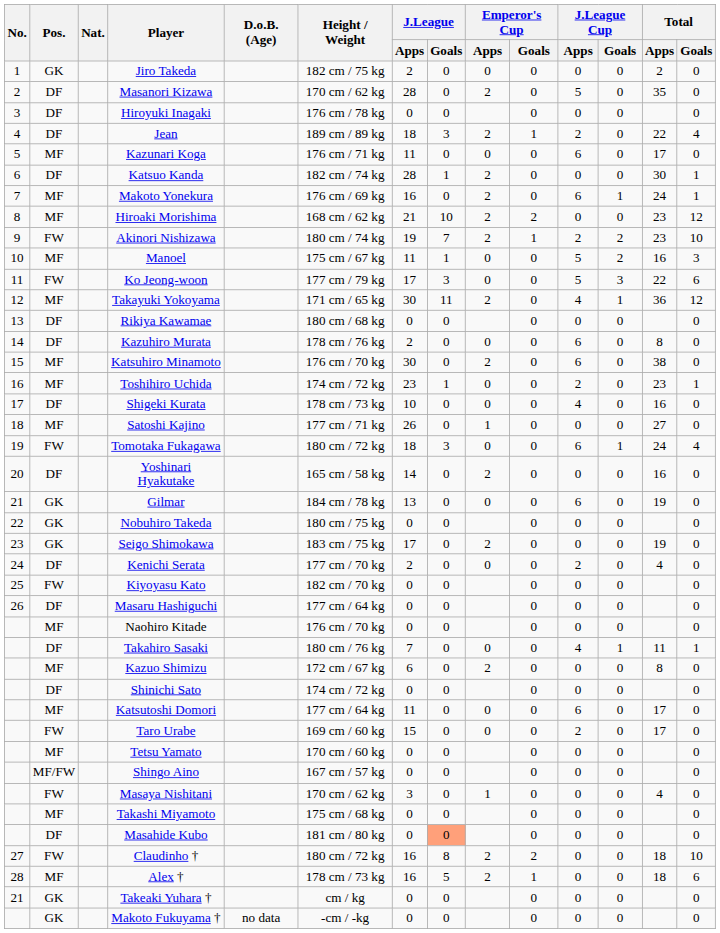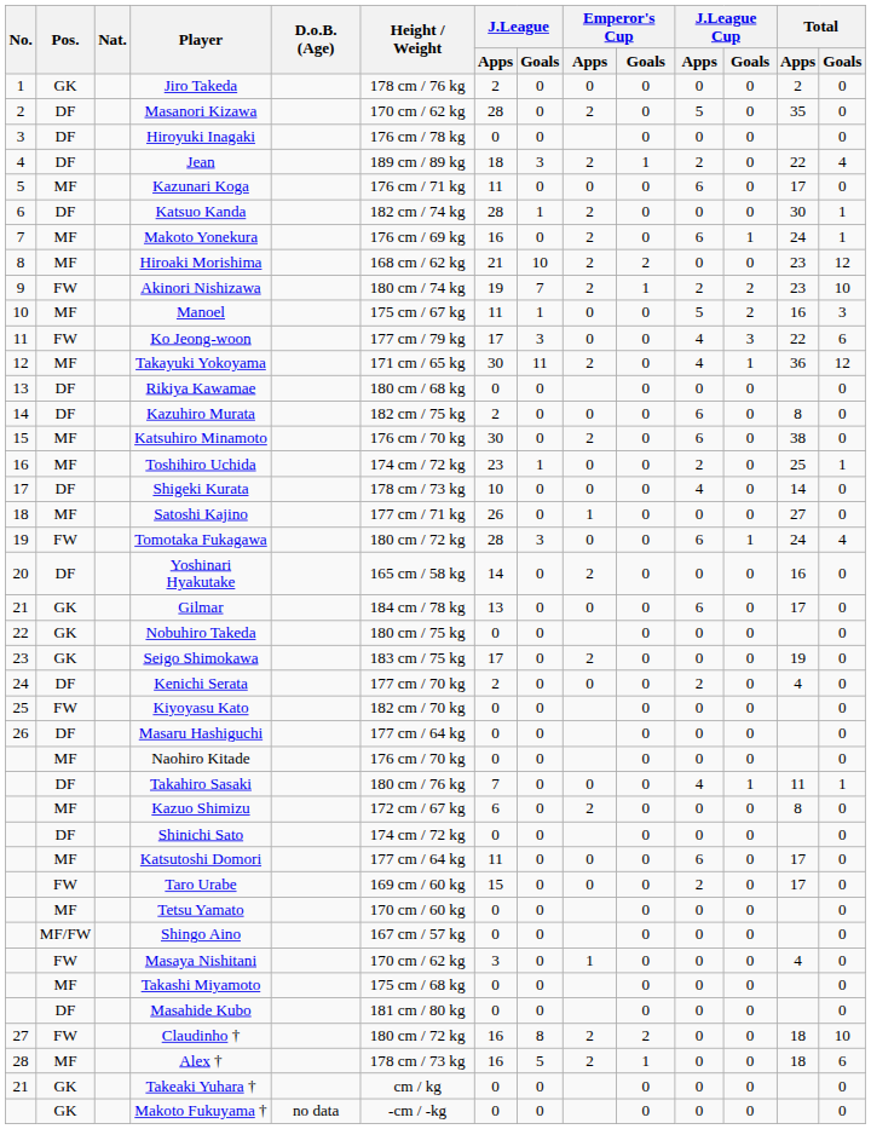Jiro Takeda | Height / Weight: 182 cm / 75 kg -> 178 cm / 76 kg
Ko Jeong-woon | J.League Cup / Apps: 5 -> 4
Kazuhiro Murata | Height / Weight: 178 cm / 76 kg -> 182 cm / 75 kg
Toshihiro Uchida | Total / Apps: 23 -> 25
Shigeki Kurata | Total / Apps: 16 -> 14
Tomotaka Fukagawa | J.League / Apps: 18 -> 28
Gilmar | Total / Apps: 19 -> 17
Masahide Kubo | J.League / Goals: lightsalmon background -> no background
